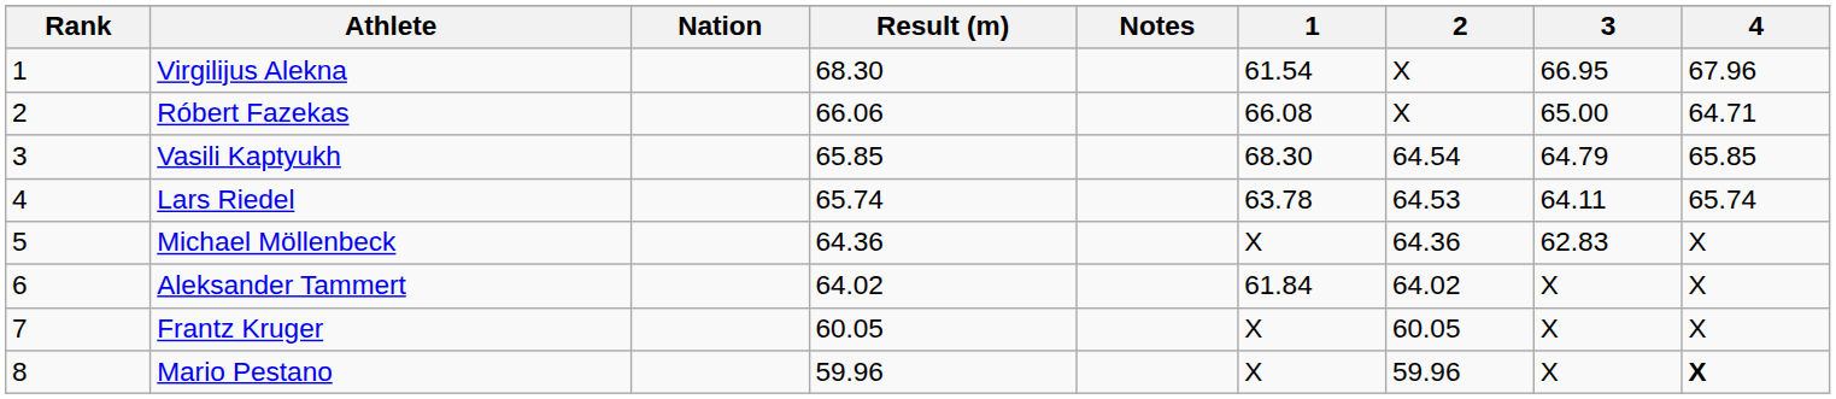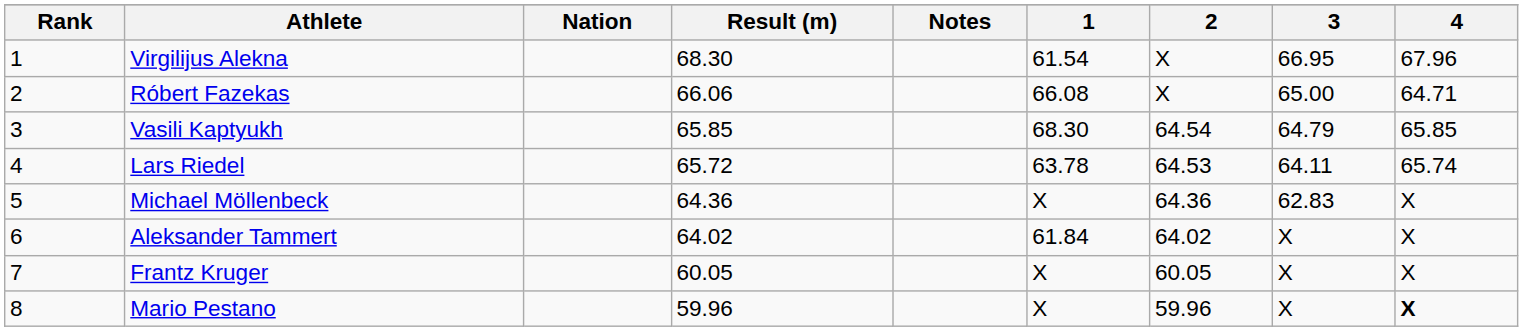Lars Riedel | Result (m): 65.74 -> 65.72
